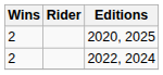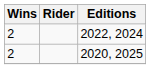rows swapped: 2022, 2024 <-> 2020, 2025
